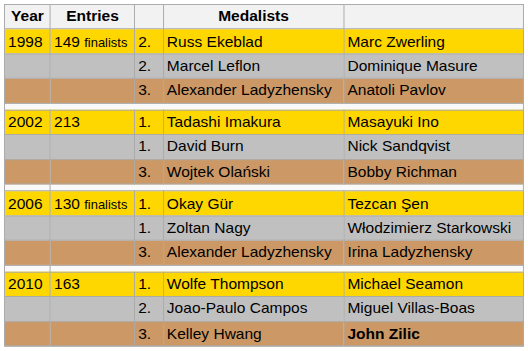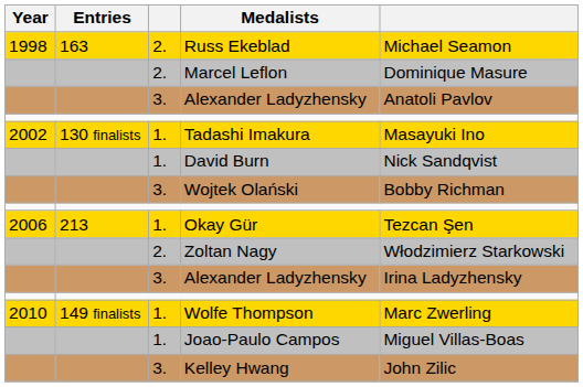Russ Ekeblad | Entries: 149 finalists -> 163
Russ Ekeblad | column 5: Marc Zwerling -> Michael Seamon
Tadashi Imakura | Entries: 213 -> 130 finalists
Okay Gür | Entries: 130 finalists -> 213
Zoltan Nagy | column 3: 1. -> 2.
Wolfe Thompson | Entries: 163 -> 149 finalists
Wolfe Thompson | column 5: Michael Seamon -> Marc Zwerling
Joao-Paulo Campos | column 3: 2. -> 1.
Kelley Hwang | column 5: bold -> normal
